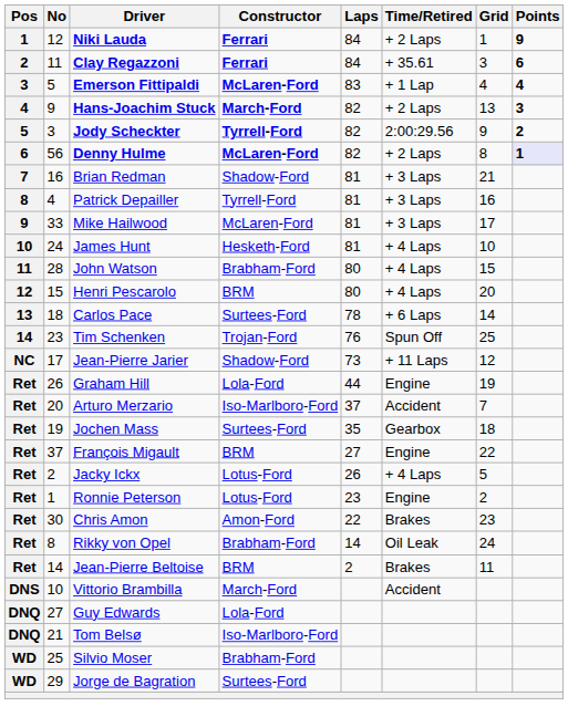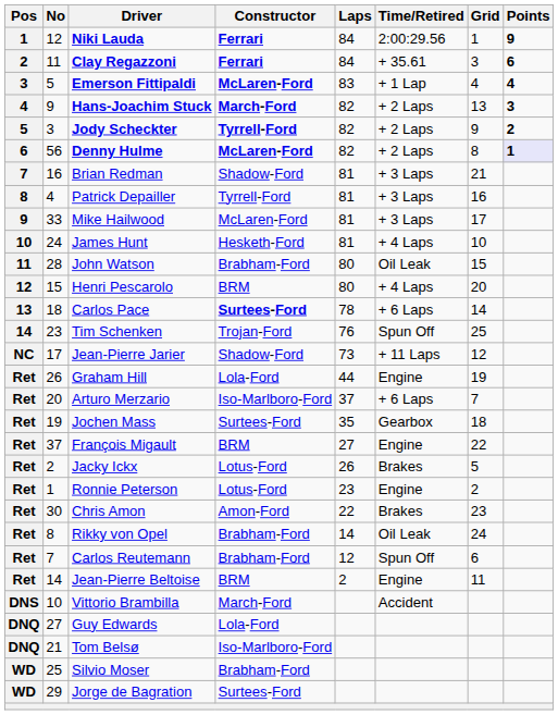Niki Lauda | Time/Retired: + 2 Laps -> 2:00:29.56
Jody Scheckter | Time/Retired: 2:00:29.56 -> + 2 Laps
John Watson | Time/Retired: + 4 Laps -> Oil Leak
Carlos Pace | Constructor: normal -> bold
Arturo Merzario | Time/Retired: Accident -> + 6 Laps
Jacky Ickx | Time/Retired: + 4 Laps -> Brakes
+ row: Ret | 7 | Carlos Reutemann | Brabham-Ford | 12 | Spun Off | 6
Jean-Pierre Beltoise | Time/Retired: Brakes -> Engine
